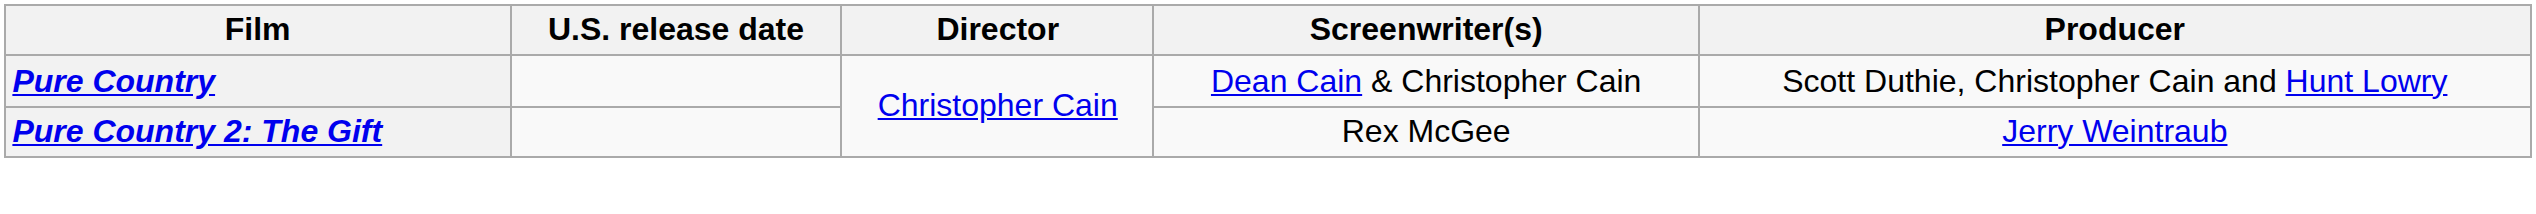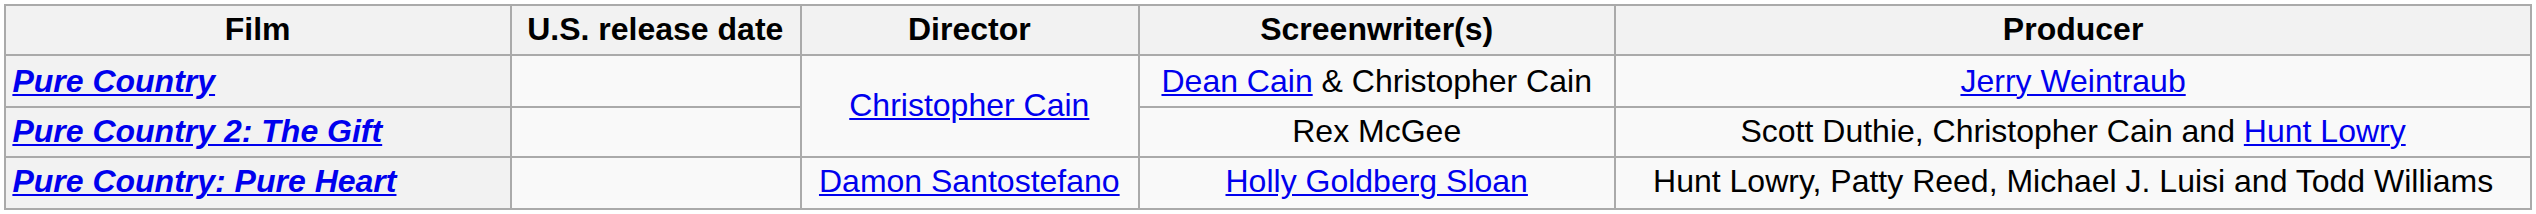Pure Country | Producer: Scott Duthie, Christopher Cain and Hunt Lowry -> Jerry Weintraub
Pure Country 2: The Gift | Producer: Jerry Weintraub -> Scott Duthie, Christopher Cain and Hunt Lowry
+ row: Pure Country: Pure Heart | Damon Santostefano | Holly Goldberg Sloan | Hunt Lowry, Patty Reed, Michael J. Luisi and Todd Williams
